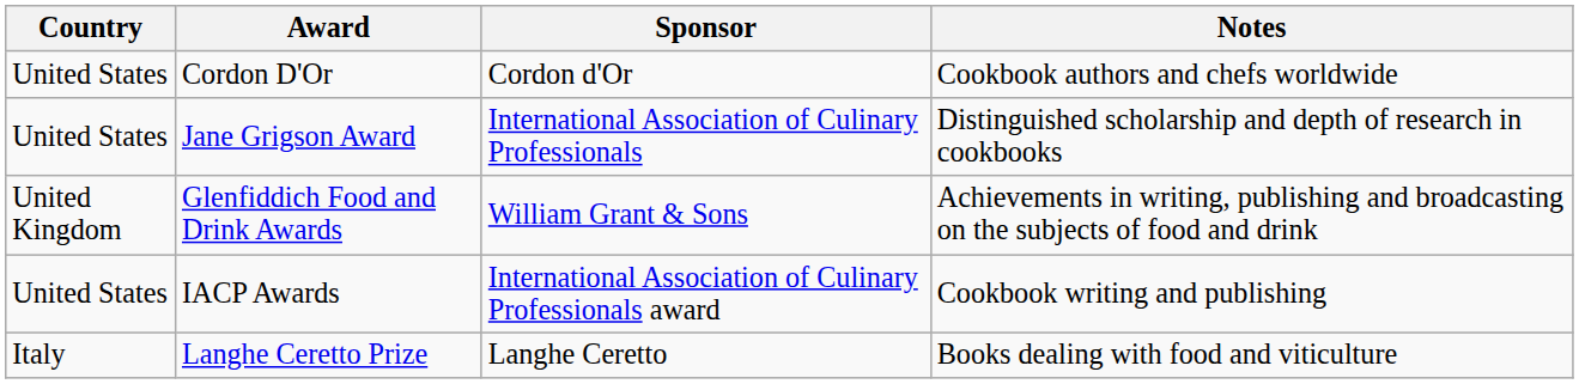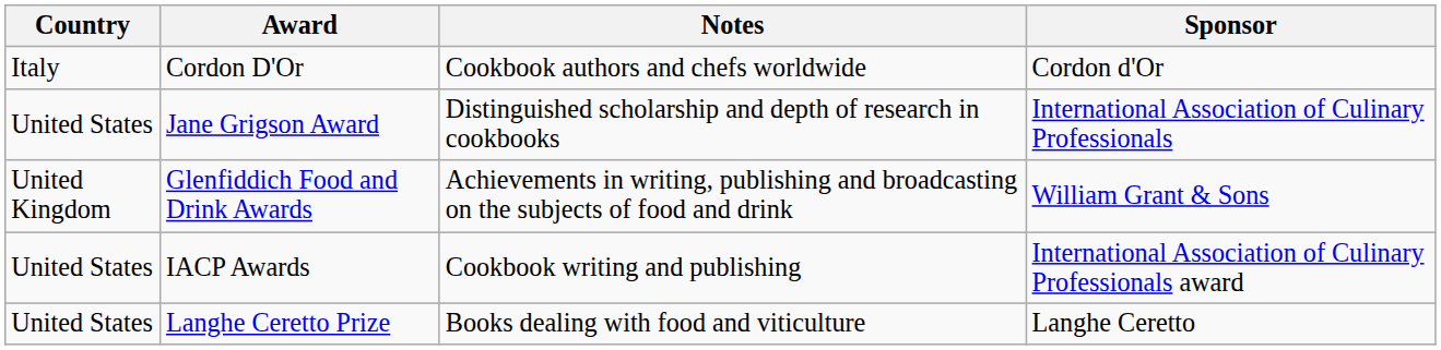columns swapped: Sponsor <-> Notes
Cordon D'Or | Country: United States -> Italy
Langhe Ceretto Prize | Country: Italy -> United States
